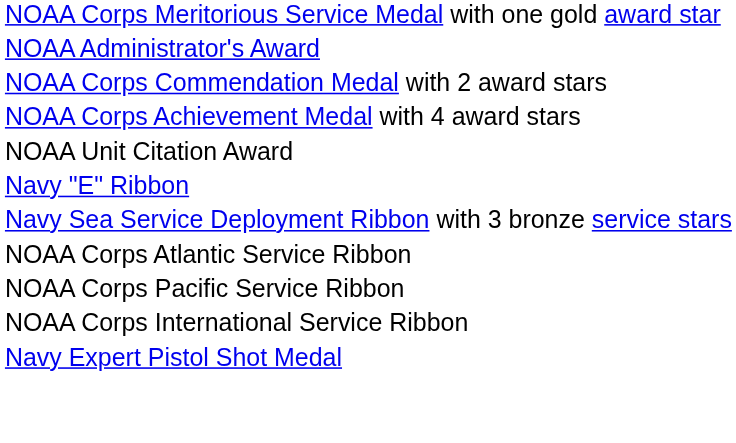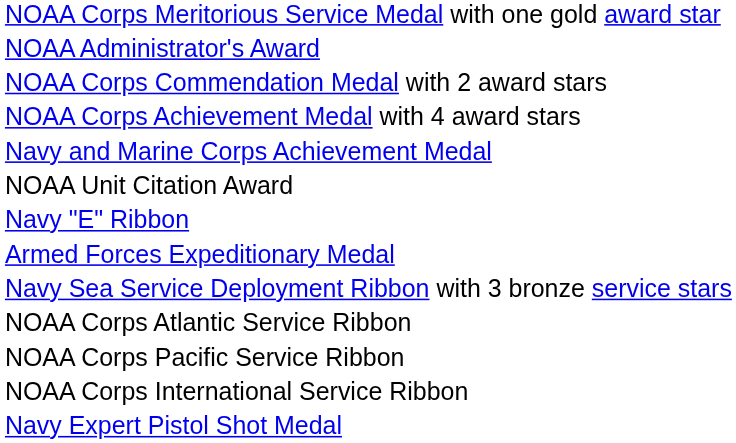+ row: Navy and Marine Corps Achievement Medal
+ row: Armed Forces Expeditionary Medal
